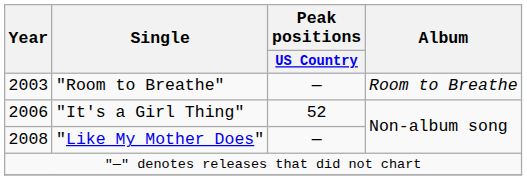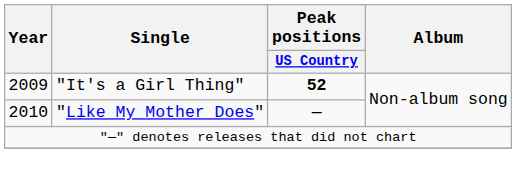- row: 2003 | "Room to Breathe" | — | Room to Breathe
"It's a Girl Thing" | Year: 2006 -> 2009
"It's a Girl Thing" | Peak positions / US Country: normal -> bold
"Like My Mother Does" | Year: 2008 -> 2010
